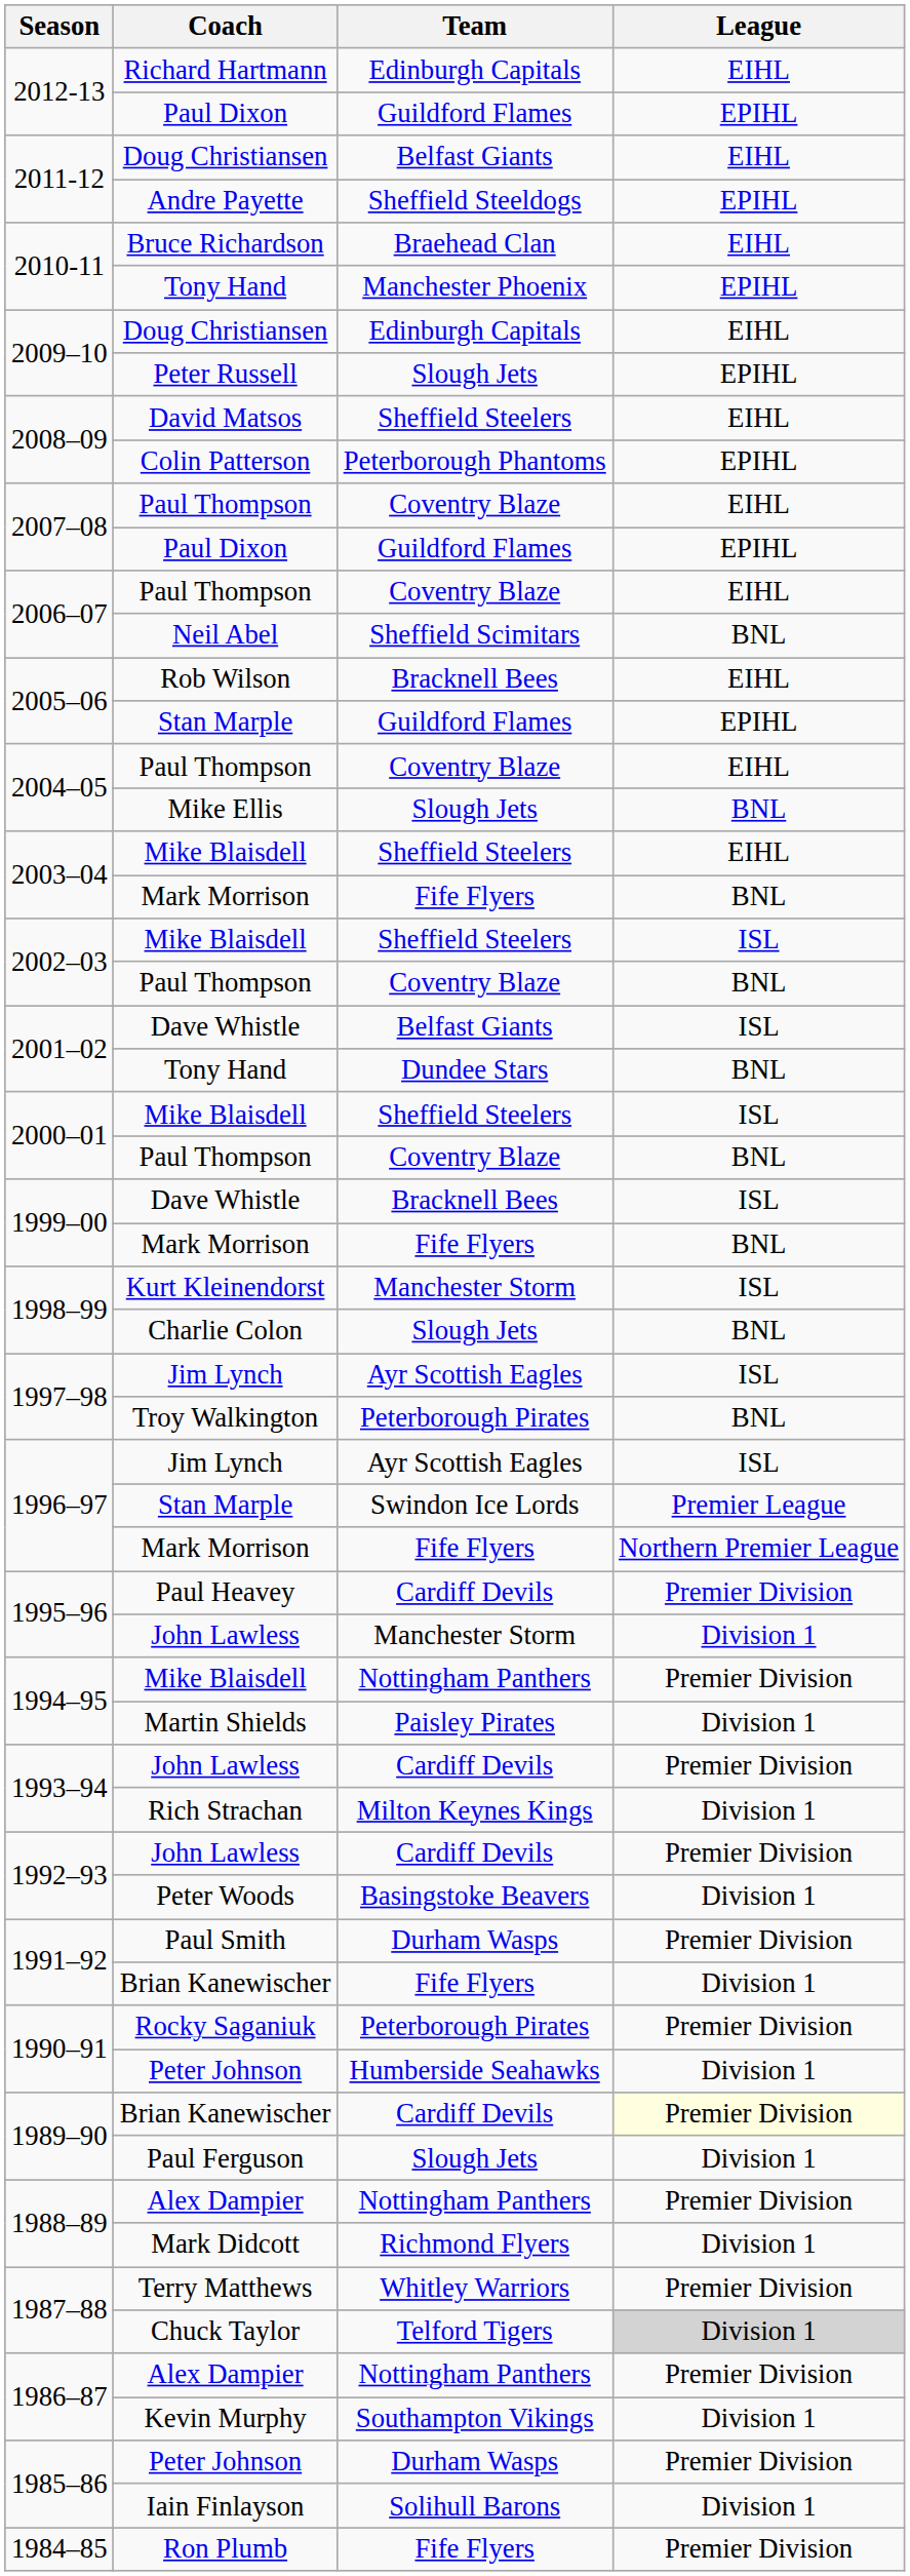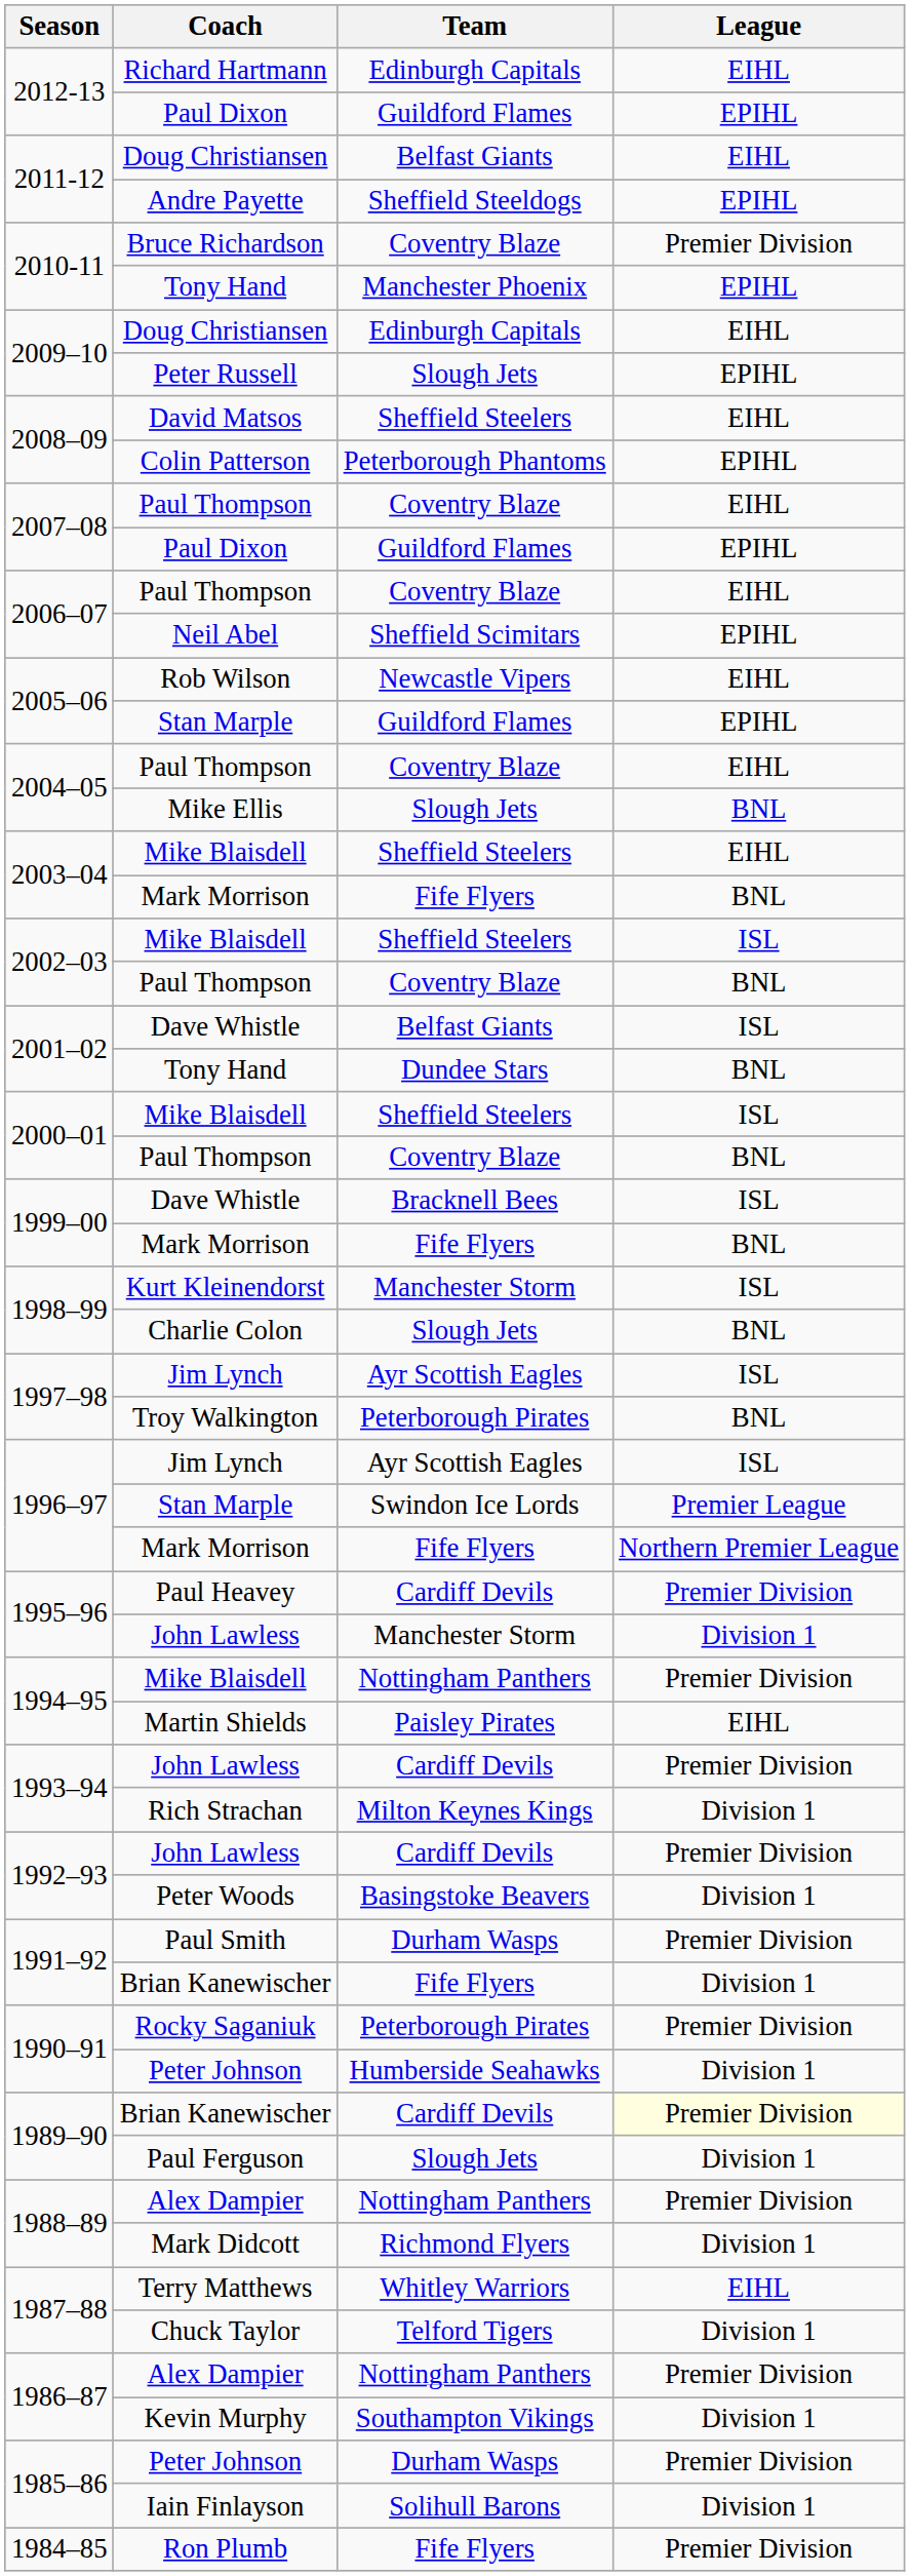Bruce Richardson | Team: Braehead Clan -> Coventry Blaze
Bruce Richardson | League: EIHL -> Premier Division
Neil Abel | League: BNL -> EPIHL
Rob Wilson | Team: Bracknell Bees -> Newcastle Vipers
Martin Shields | League: Division 1 -> EIHL
Terry Matthews | League: Premier Division -> EIHL
Chuck Taylor | League: lightgrey background -> no background
